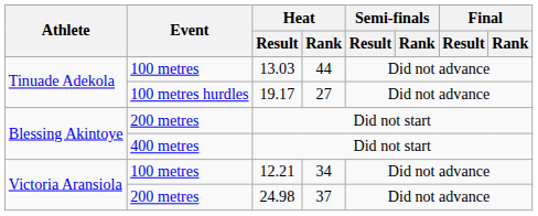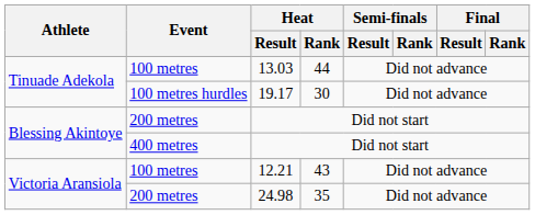19.17 | Heat / Rank: 27 -> 30
12.21 | Heat / Rank: 34 -> 43
24.98 | Heat / Rank: 37 -> 35
